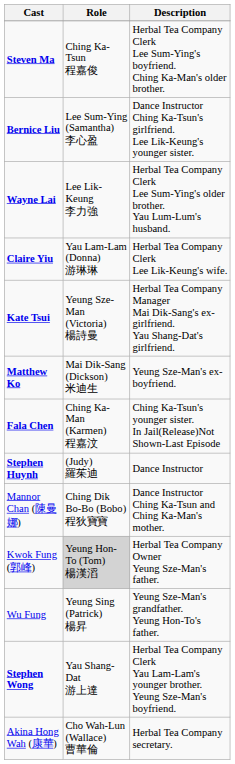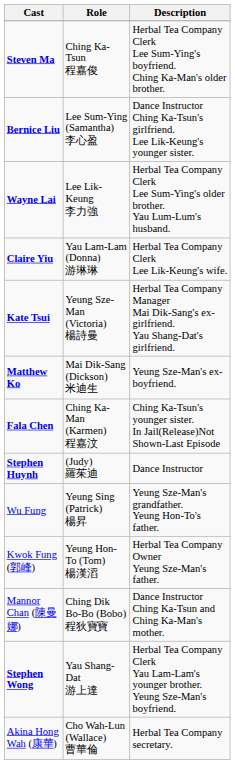rows swapped: Mannor Chan (陳曼娜) <-> Wu Fung
Kwok Fung (郭峰) | Role: lightgrey background -> no background
